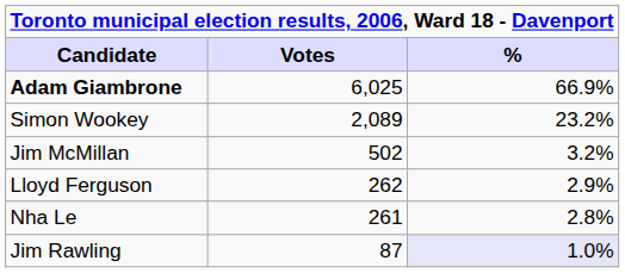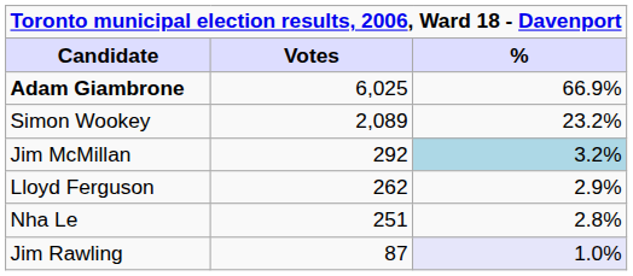Jim McMillan | Votes: 502 -> 292
Jim McMillan | %: no background -> lightblue background
Nha Le | Votes: 261 -> 251
